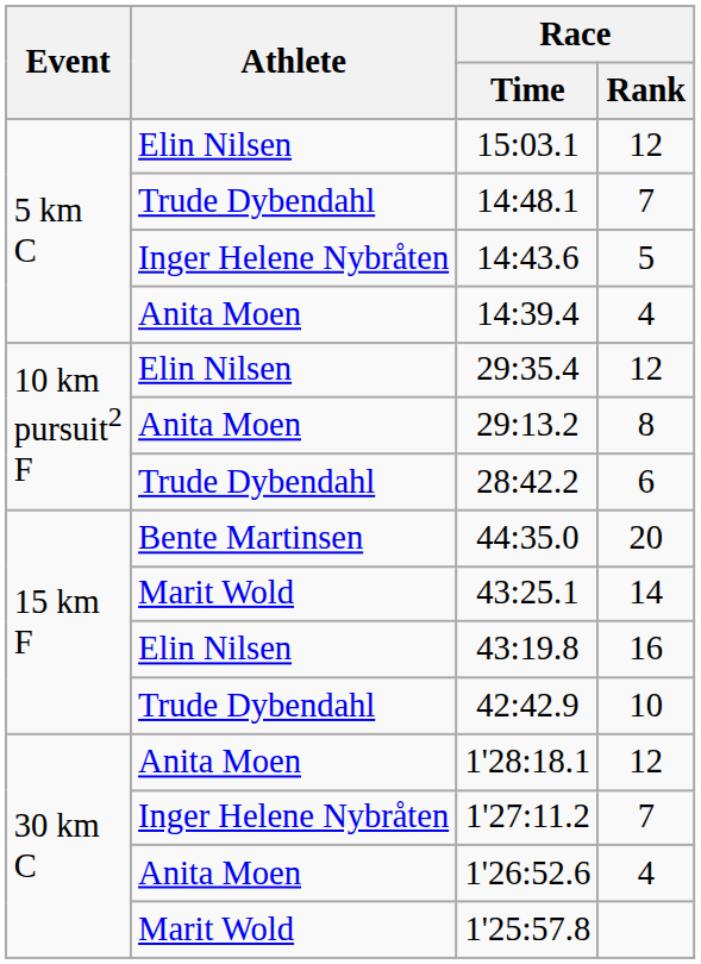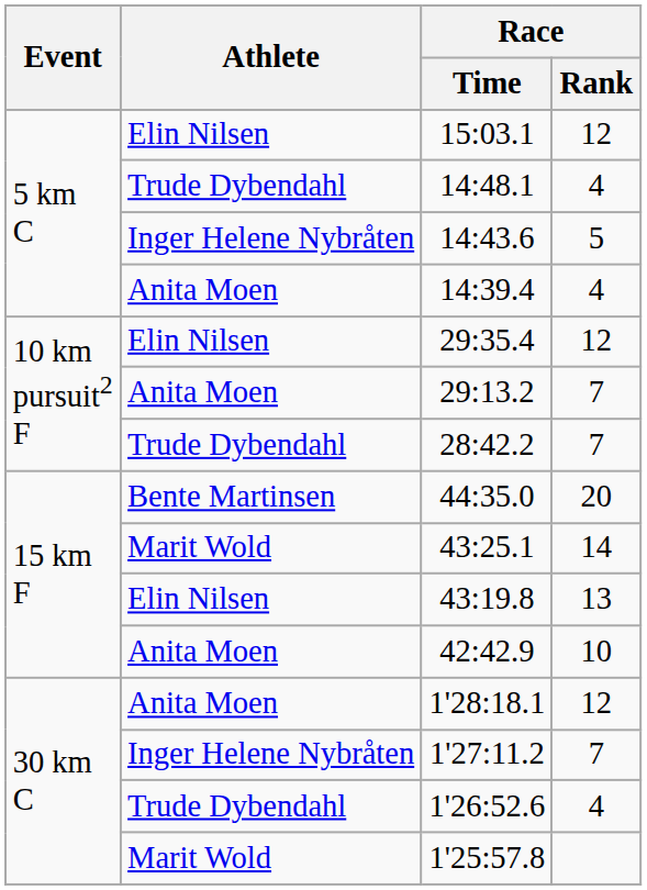14:48.1 | Race / Rank: 7 -> 4
29:13.2 | Race / Rank: 8 -> 7
28:42.2 | Race / Rank: 6 -> 7
43:19.8 | Race / Rank: 16 -> 13
42:42.9 | Athlete: Trude Dybendahl -> Anita Moen
1'26:52.6 | Athlete: Anita Moen -> Trude Dybendahl
